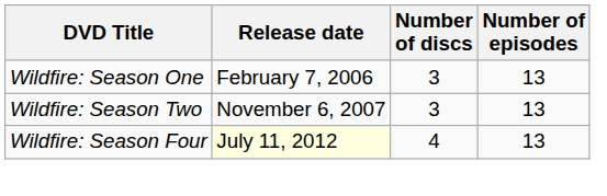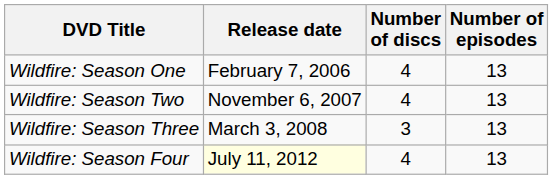Wildfire: Season One | Number of discs: 3 -> 4
Wildfire: Season Two | Number of discs: 3 -> 4
+ row: Wildfire: Season Three | March 3, 2008 | 3 | 13
